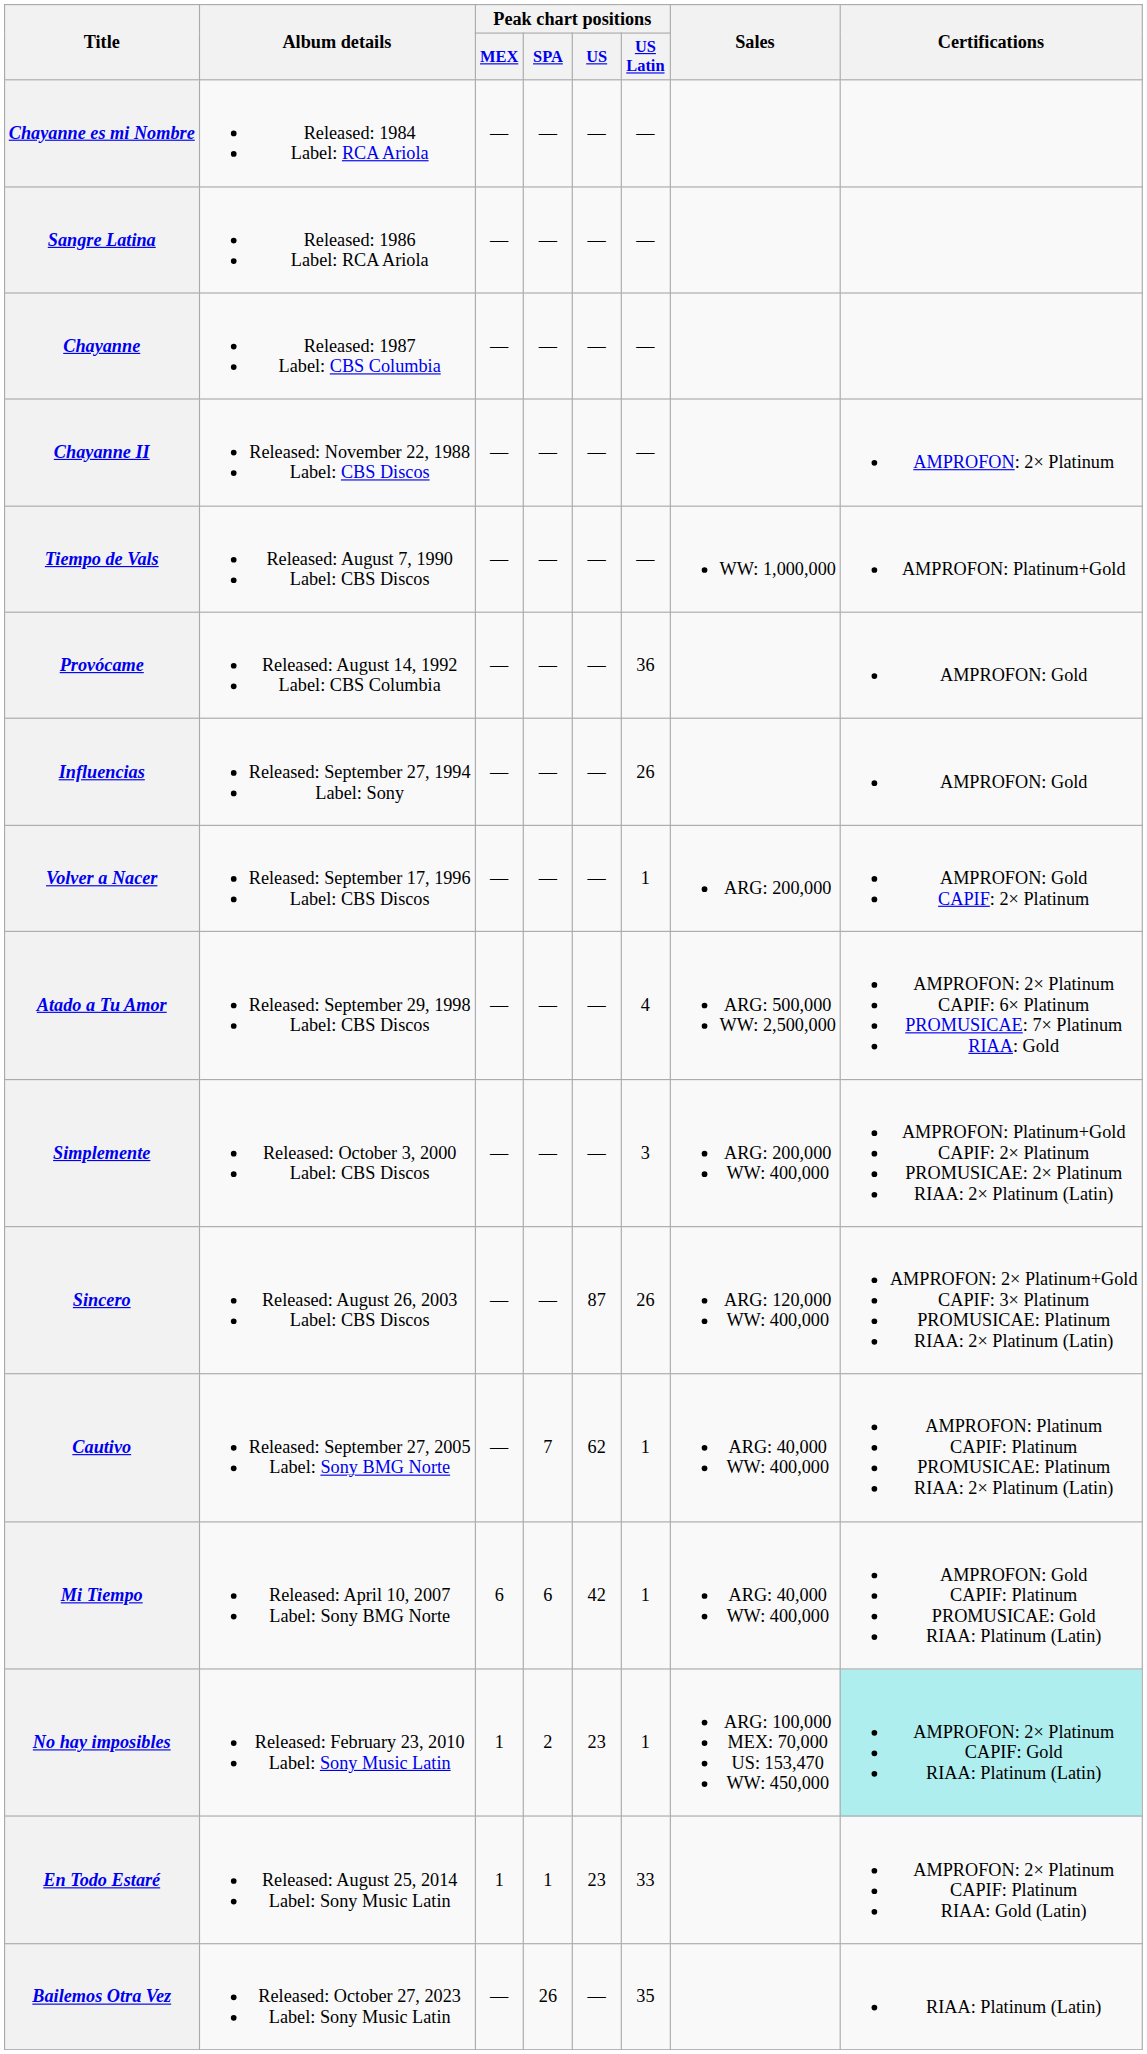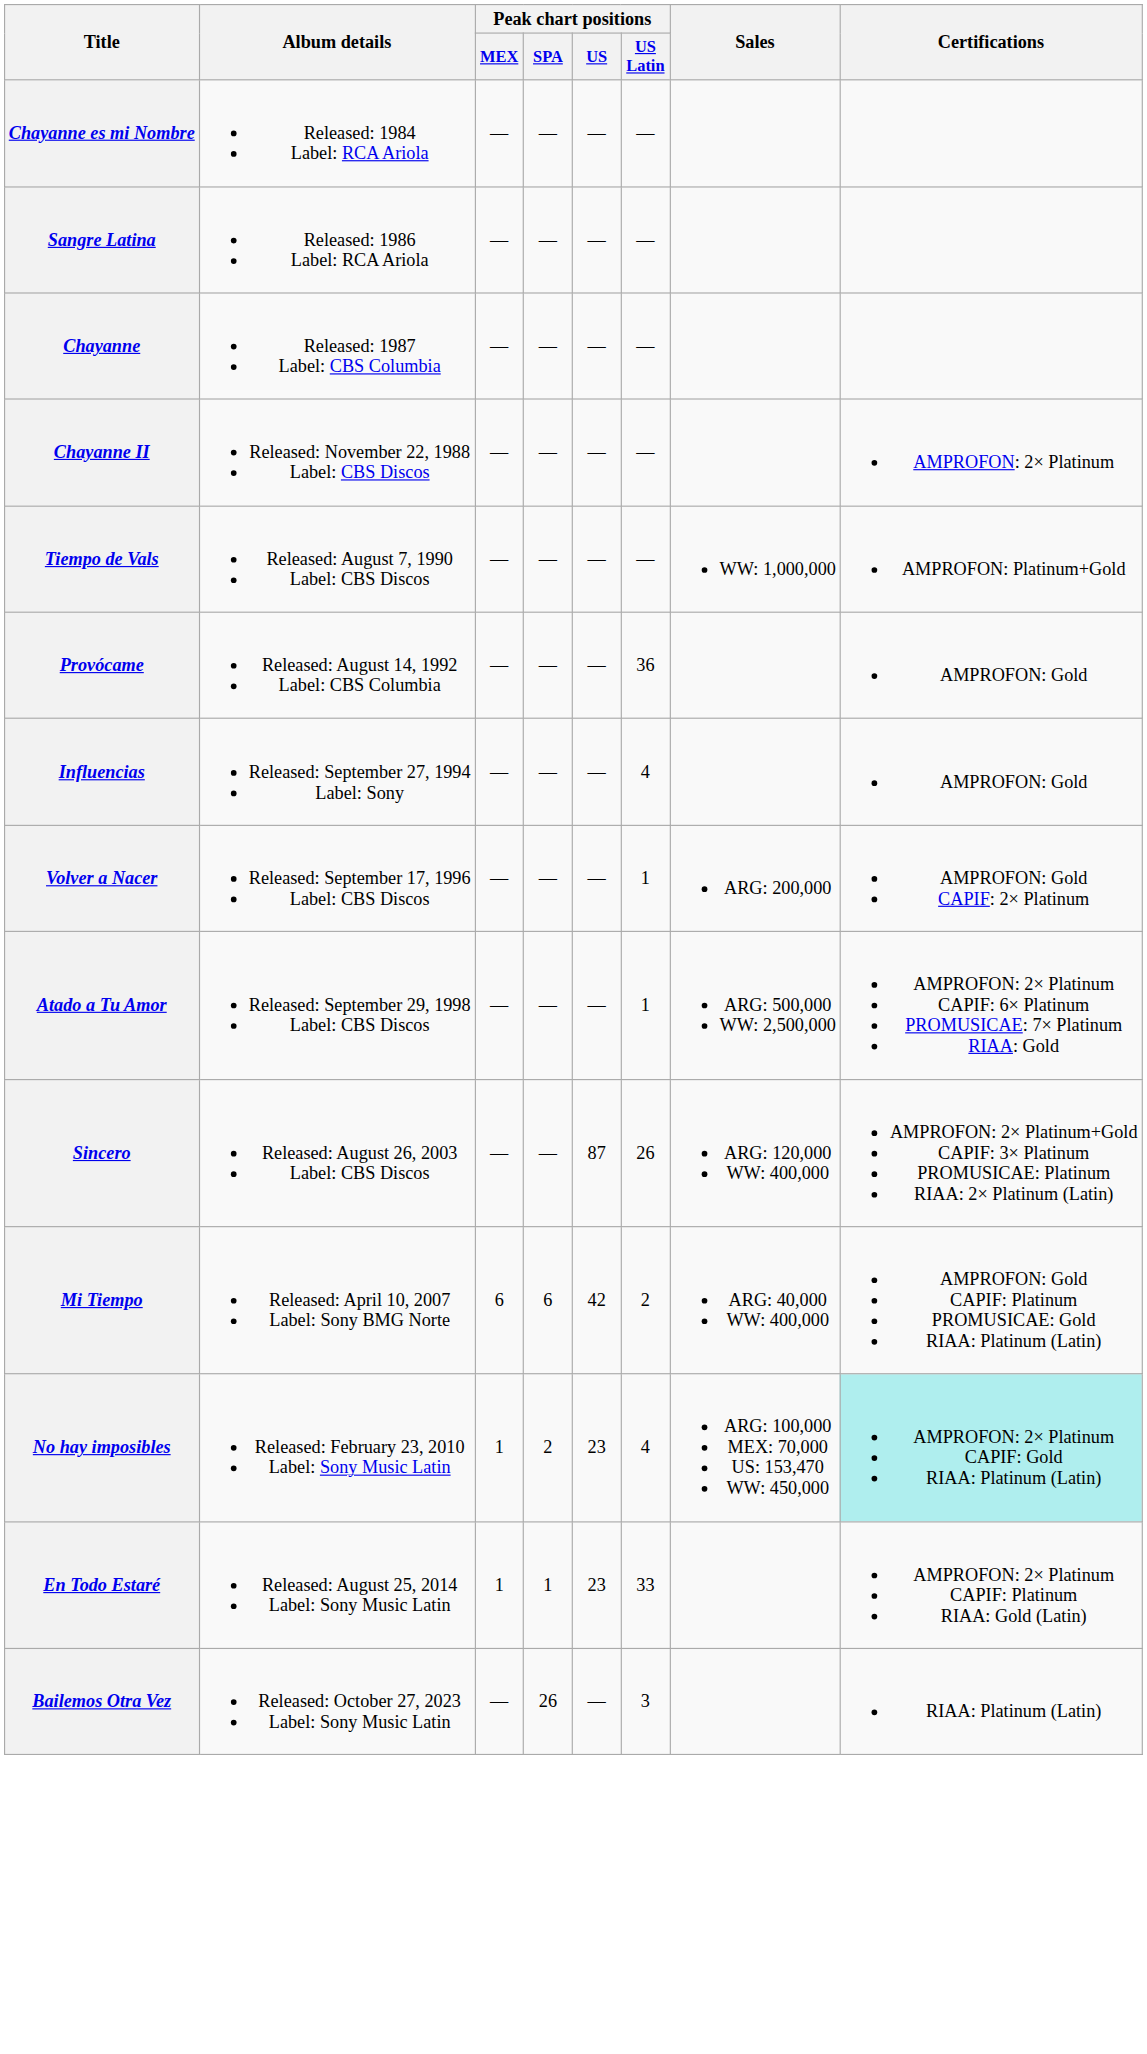Influencias | Peak chart positions / US Latin: 26 -> 4
Atado a Tu Amor | Peak chart positions / US Latin: 4 -> 1
- row: Simplemente | Released: October 3, 2000 Label: CBS Discos | — | — | — | 3 | ARG: 200,000 WW: 400,000 | AMPROFON: Platinum+Gold CAPIF: 2× Platinum PROMUSICAE: 2× Platinum RIAA: 2× Platinum (Latin)
- row: Cautivo | Released: September 27, 2005 Label: Sony BMG Norte | — | 7 | 62 | 1 | ARG: 40,000 WW: 400,000 | AMPROFON: Platinum CAPIF: Platinum PROMUSICAE: Platinum RIAA: 2× Platinum (Latin)
Mi Tiempo | Peak chart positions / US Latin: 1 -> 2
No hay imposibles | Peak chart positions / US Latin: 1 -> 4
Bailemos Otra Vez | Peak chart positions / US Latin: 35 -> 3
